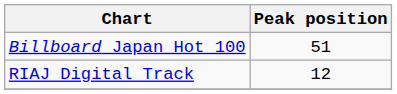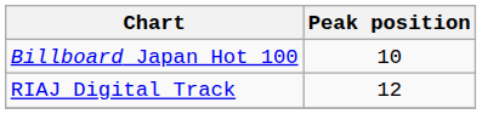Billboard Japan Hot 100 | Peak position: 51 -> 10
